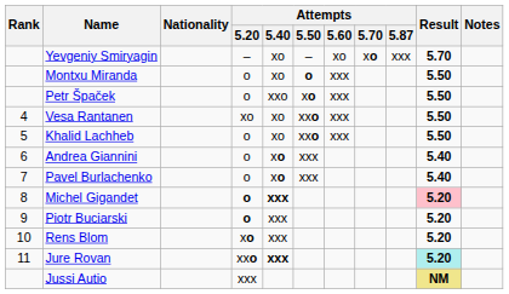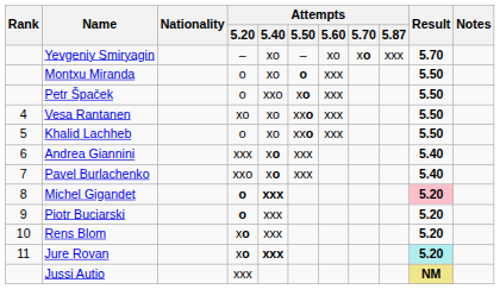Andrea Giannini | Attempts / 5.20: o -> xxx
Pavel Burlachenko | Attempts / 5.20: o -> xxo
Jure Rovan | Attempts / 5.20: xxo -> xo
